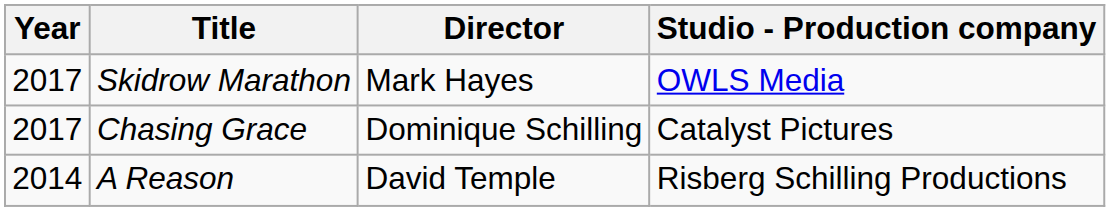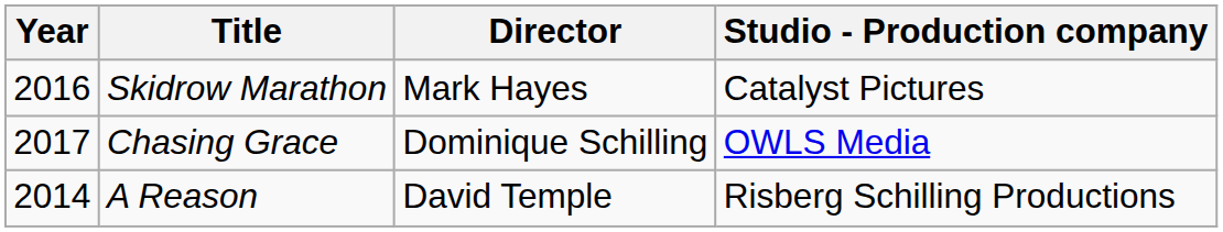Skidrow Marathon | Year: 2017 -> 2016
Skidrow Marathon | Studio - Production company: OWLS Media -> Catalyst Pictures
Chasing Grace | Studio - Production company: Catalyst Pictures -> OWLS Media
